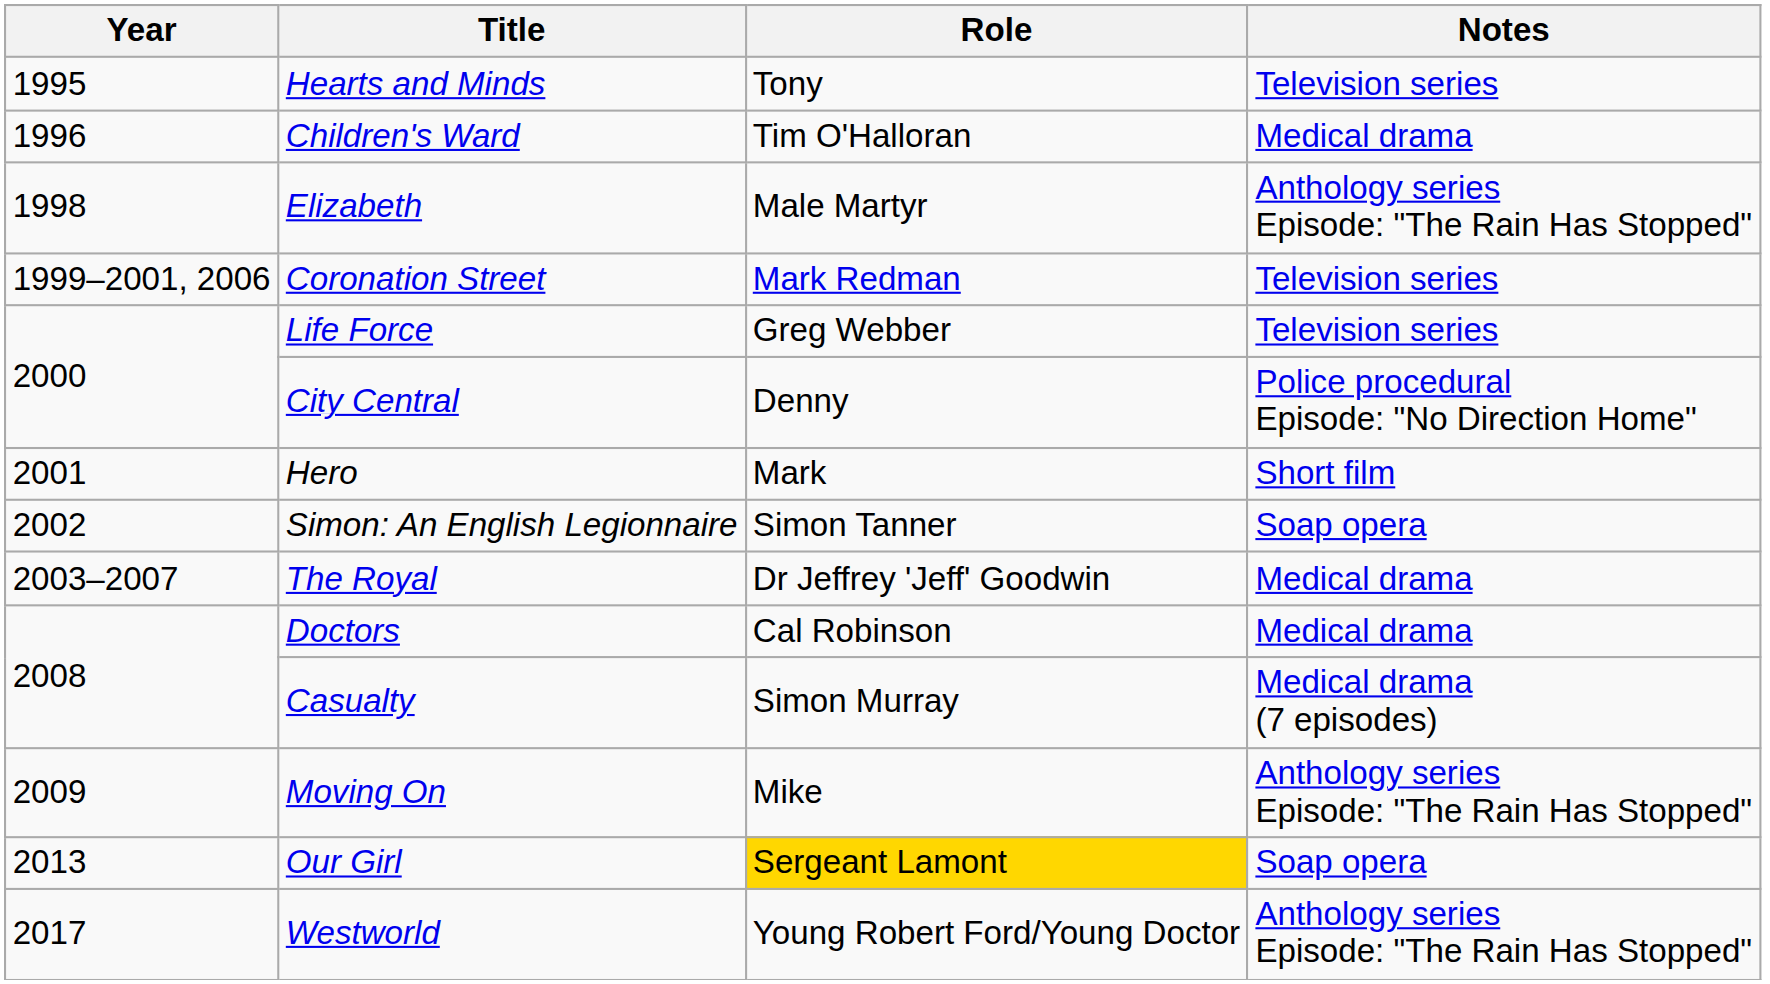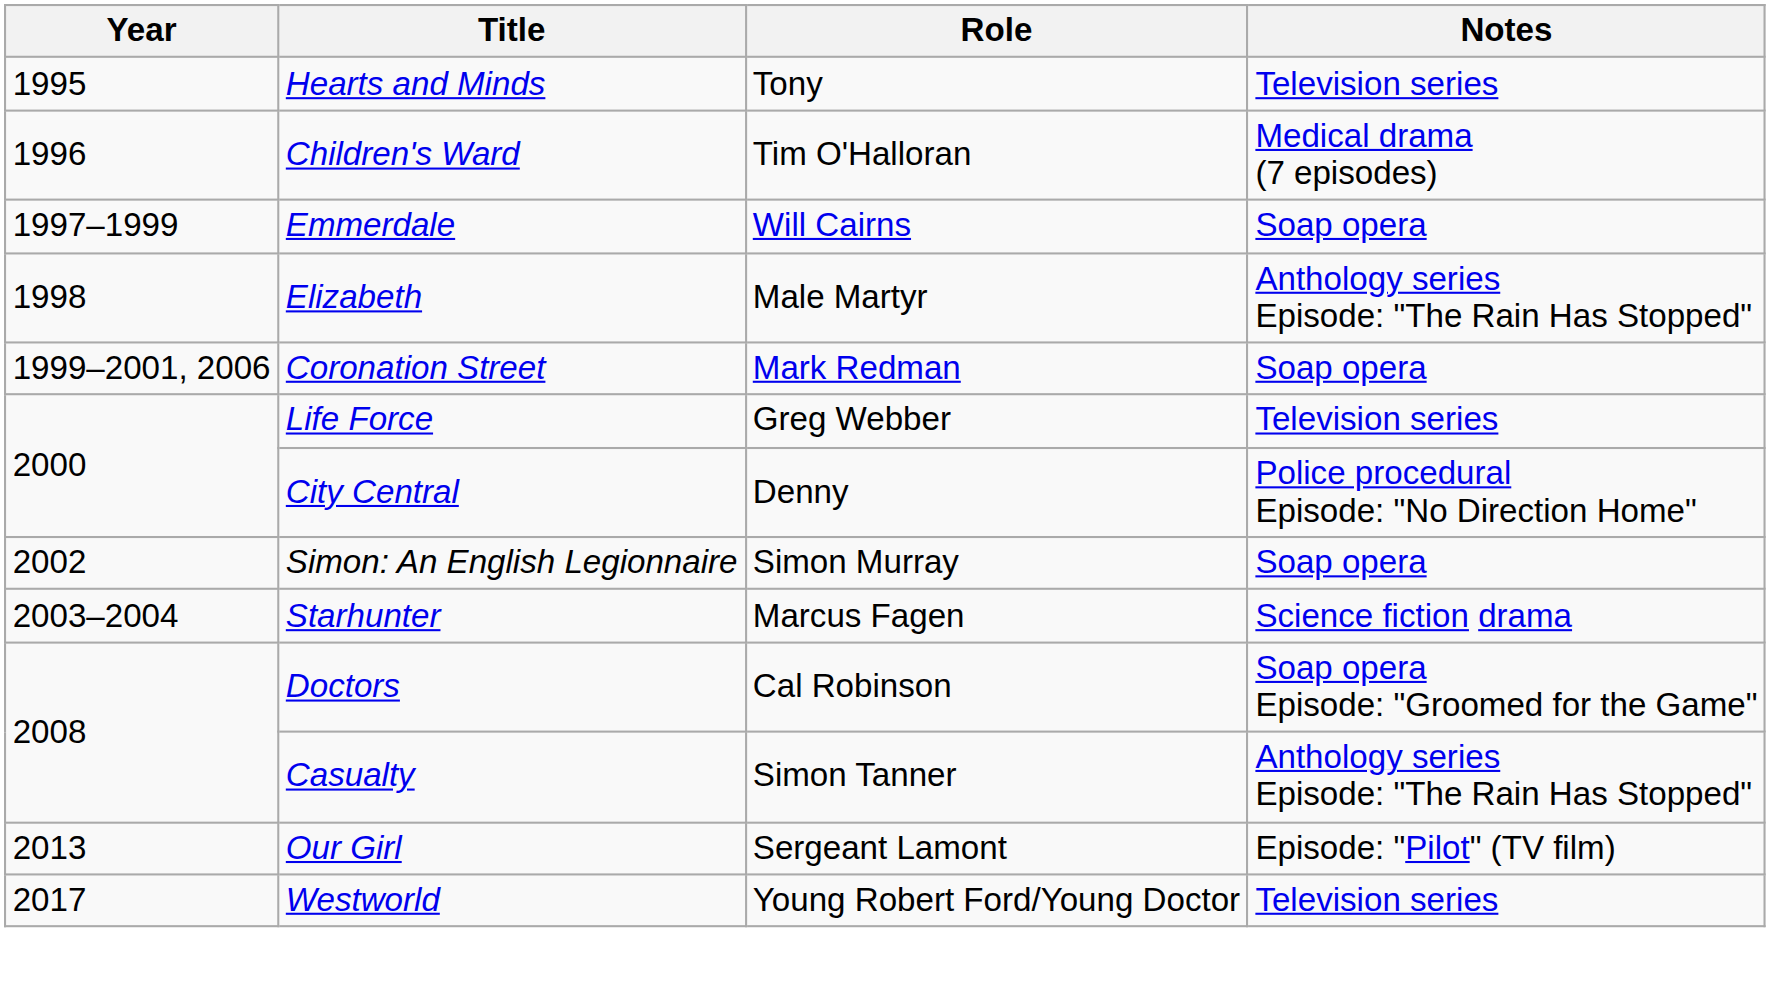Children's Ward | Notes: Medical drama -> Medical drama (7 episodes)
+ row: 1997–1999 | Emmerdale | Will Cairns | Soap opera
Coronation Street | Notes: Television series -> Soap opera
- row: 2001 | Hero | Mark | Short film
Simon: An English Legionnaire | Role: Simon Tanner -> Simon Murray
+ row: 2003–2004 | Starhunter | Marcus Fagen | Science fiction drama
- row: 2003–2007 | The Royal | Dr Jeffrey 'Jeff' Goodwin | Medical drama
Doctors | Notes: Medical drama -> Soap opera Episode: "Groomed for the Game"
Casualty | Role: Simon Murray -> Simon Tanner
Casualty | Notes: Medical drama (7 episodes) -> Anthology series Episode: "The Rain Has Stopped"
- row: 2009 | Moving On | Mike | Anthology series Episode: "The Rain Has Stopped"
Our Girl | Role: gold background -> no background
Our Girl | Notes: Soap opera -> Episode: "Pilot" (TV film)
Westworld | Notes: Anthology series Episode: "The Rain Has Stopped" -> Television series
